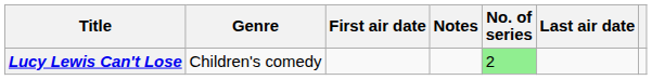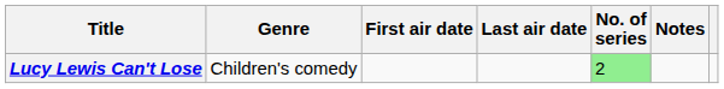columns swapped: Last air date <-> Notes
